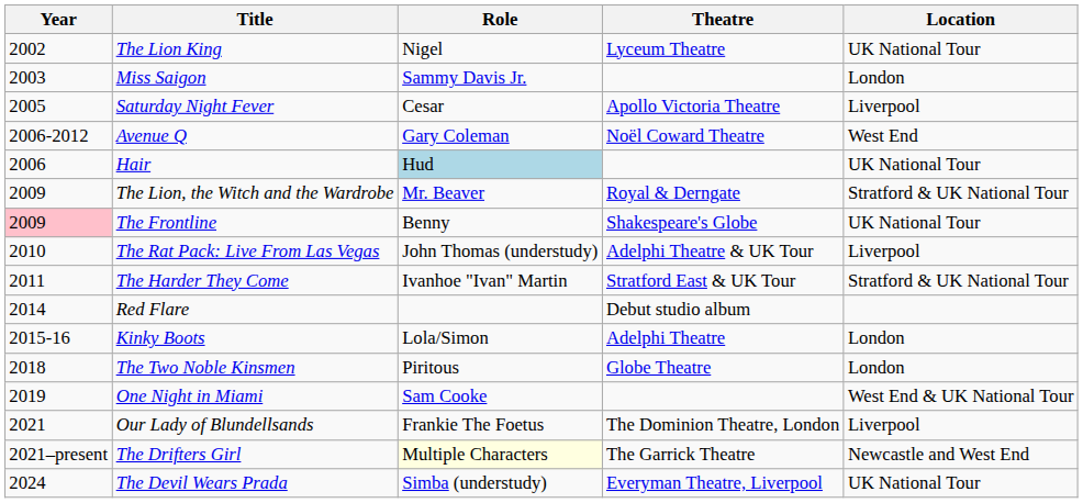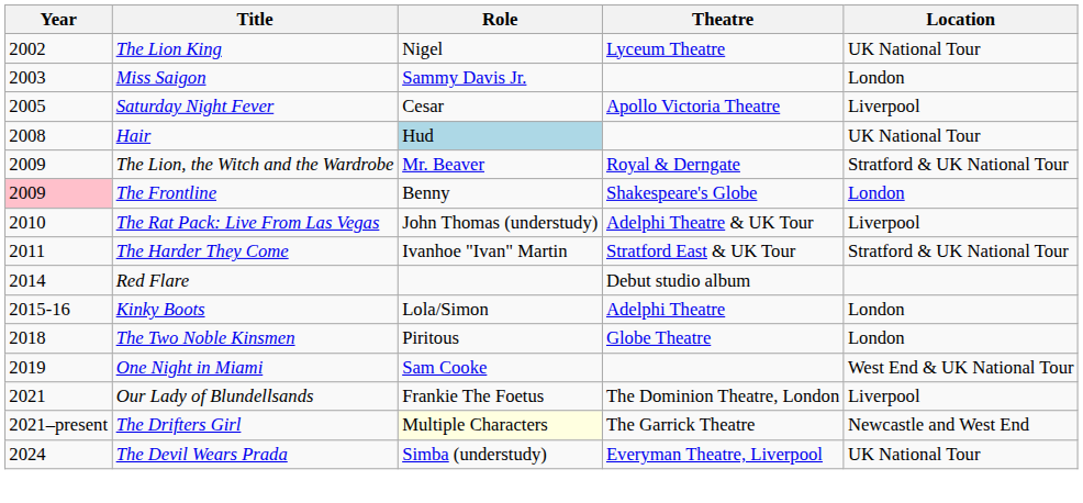- row: 2006-2012 | Avenue Q | Gary Coleman | Noël Coward Theatre | West End
Hair | Year: 2006 -> 2008
The Frontline | Location: UK National Tour -> London
